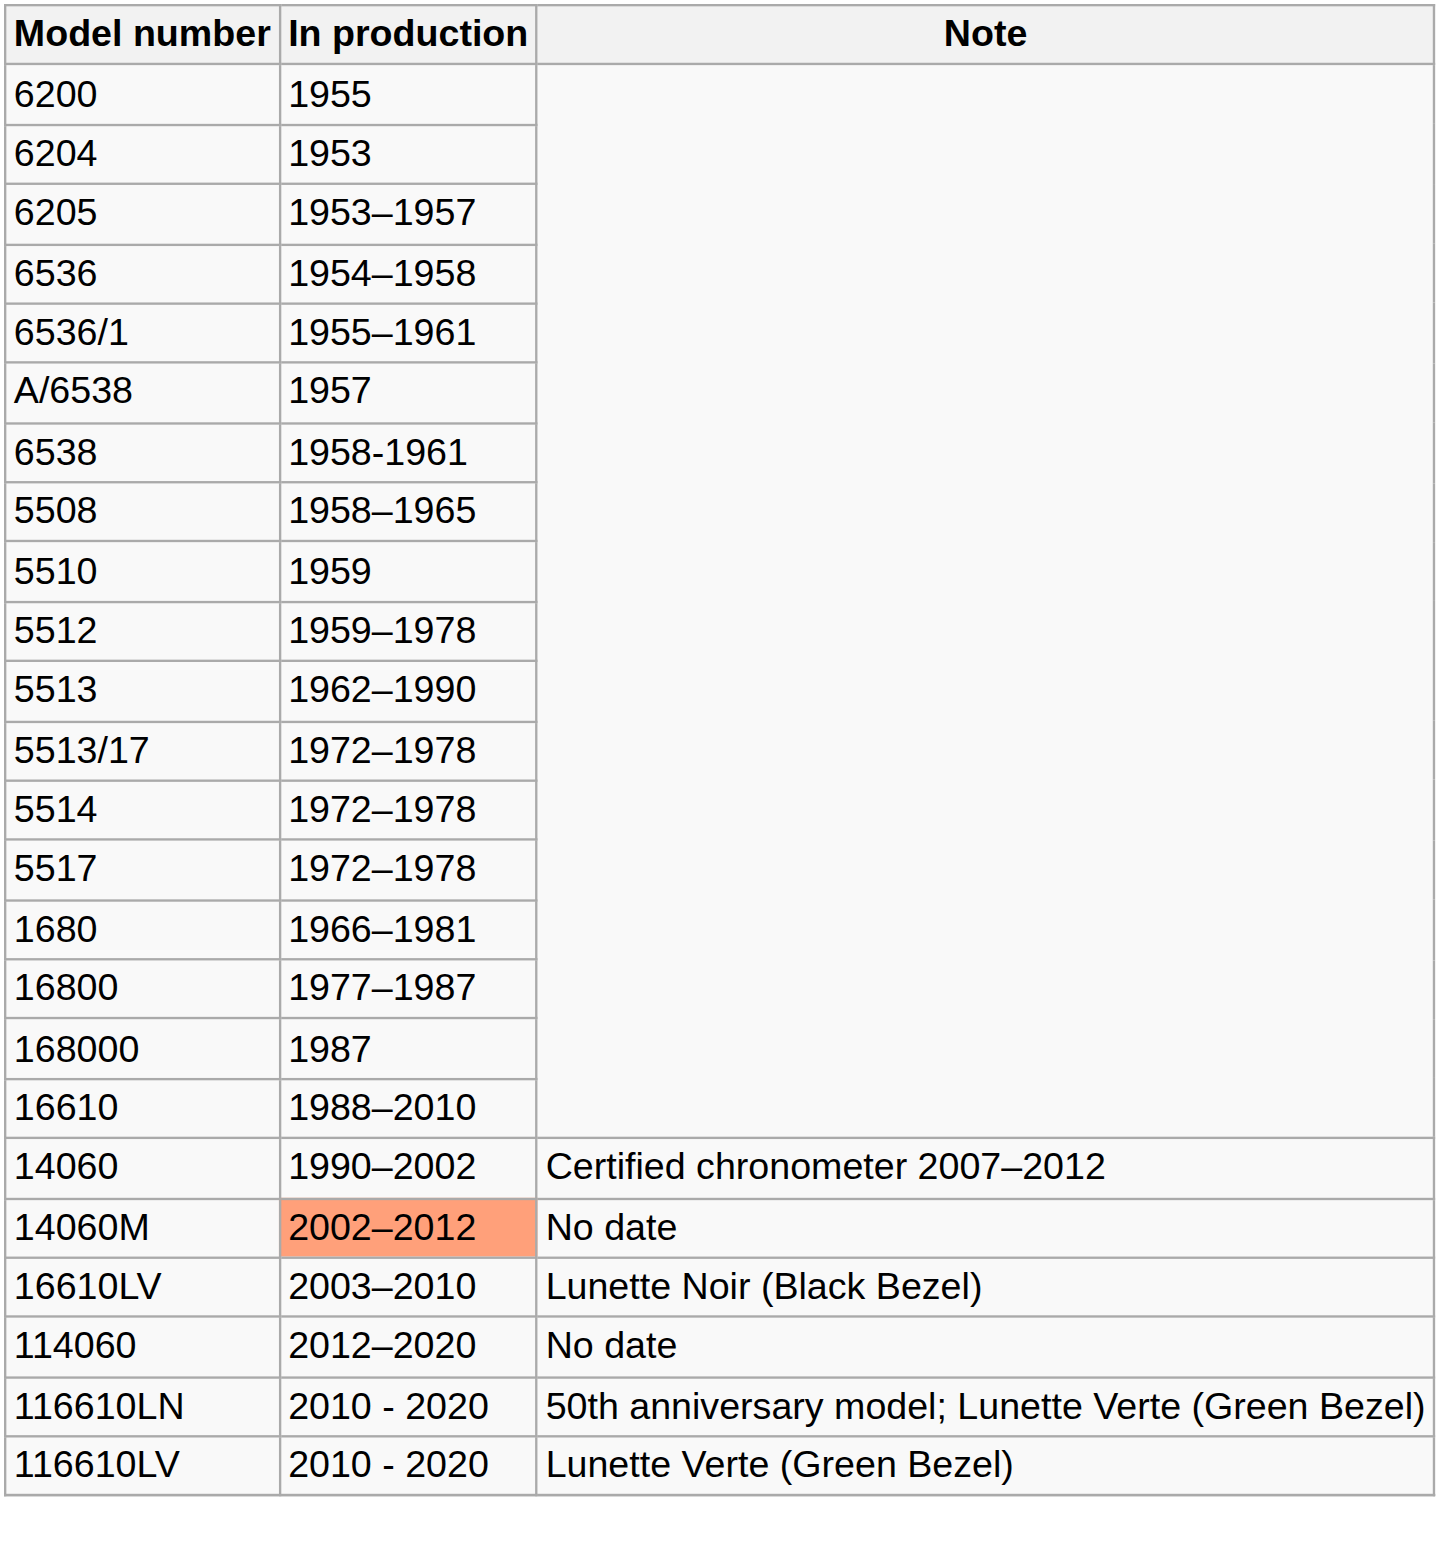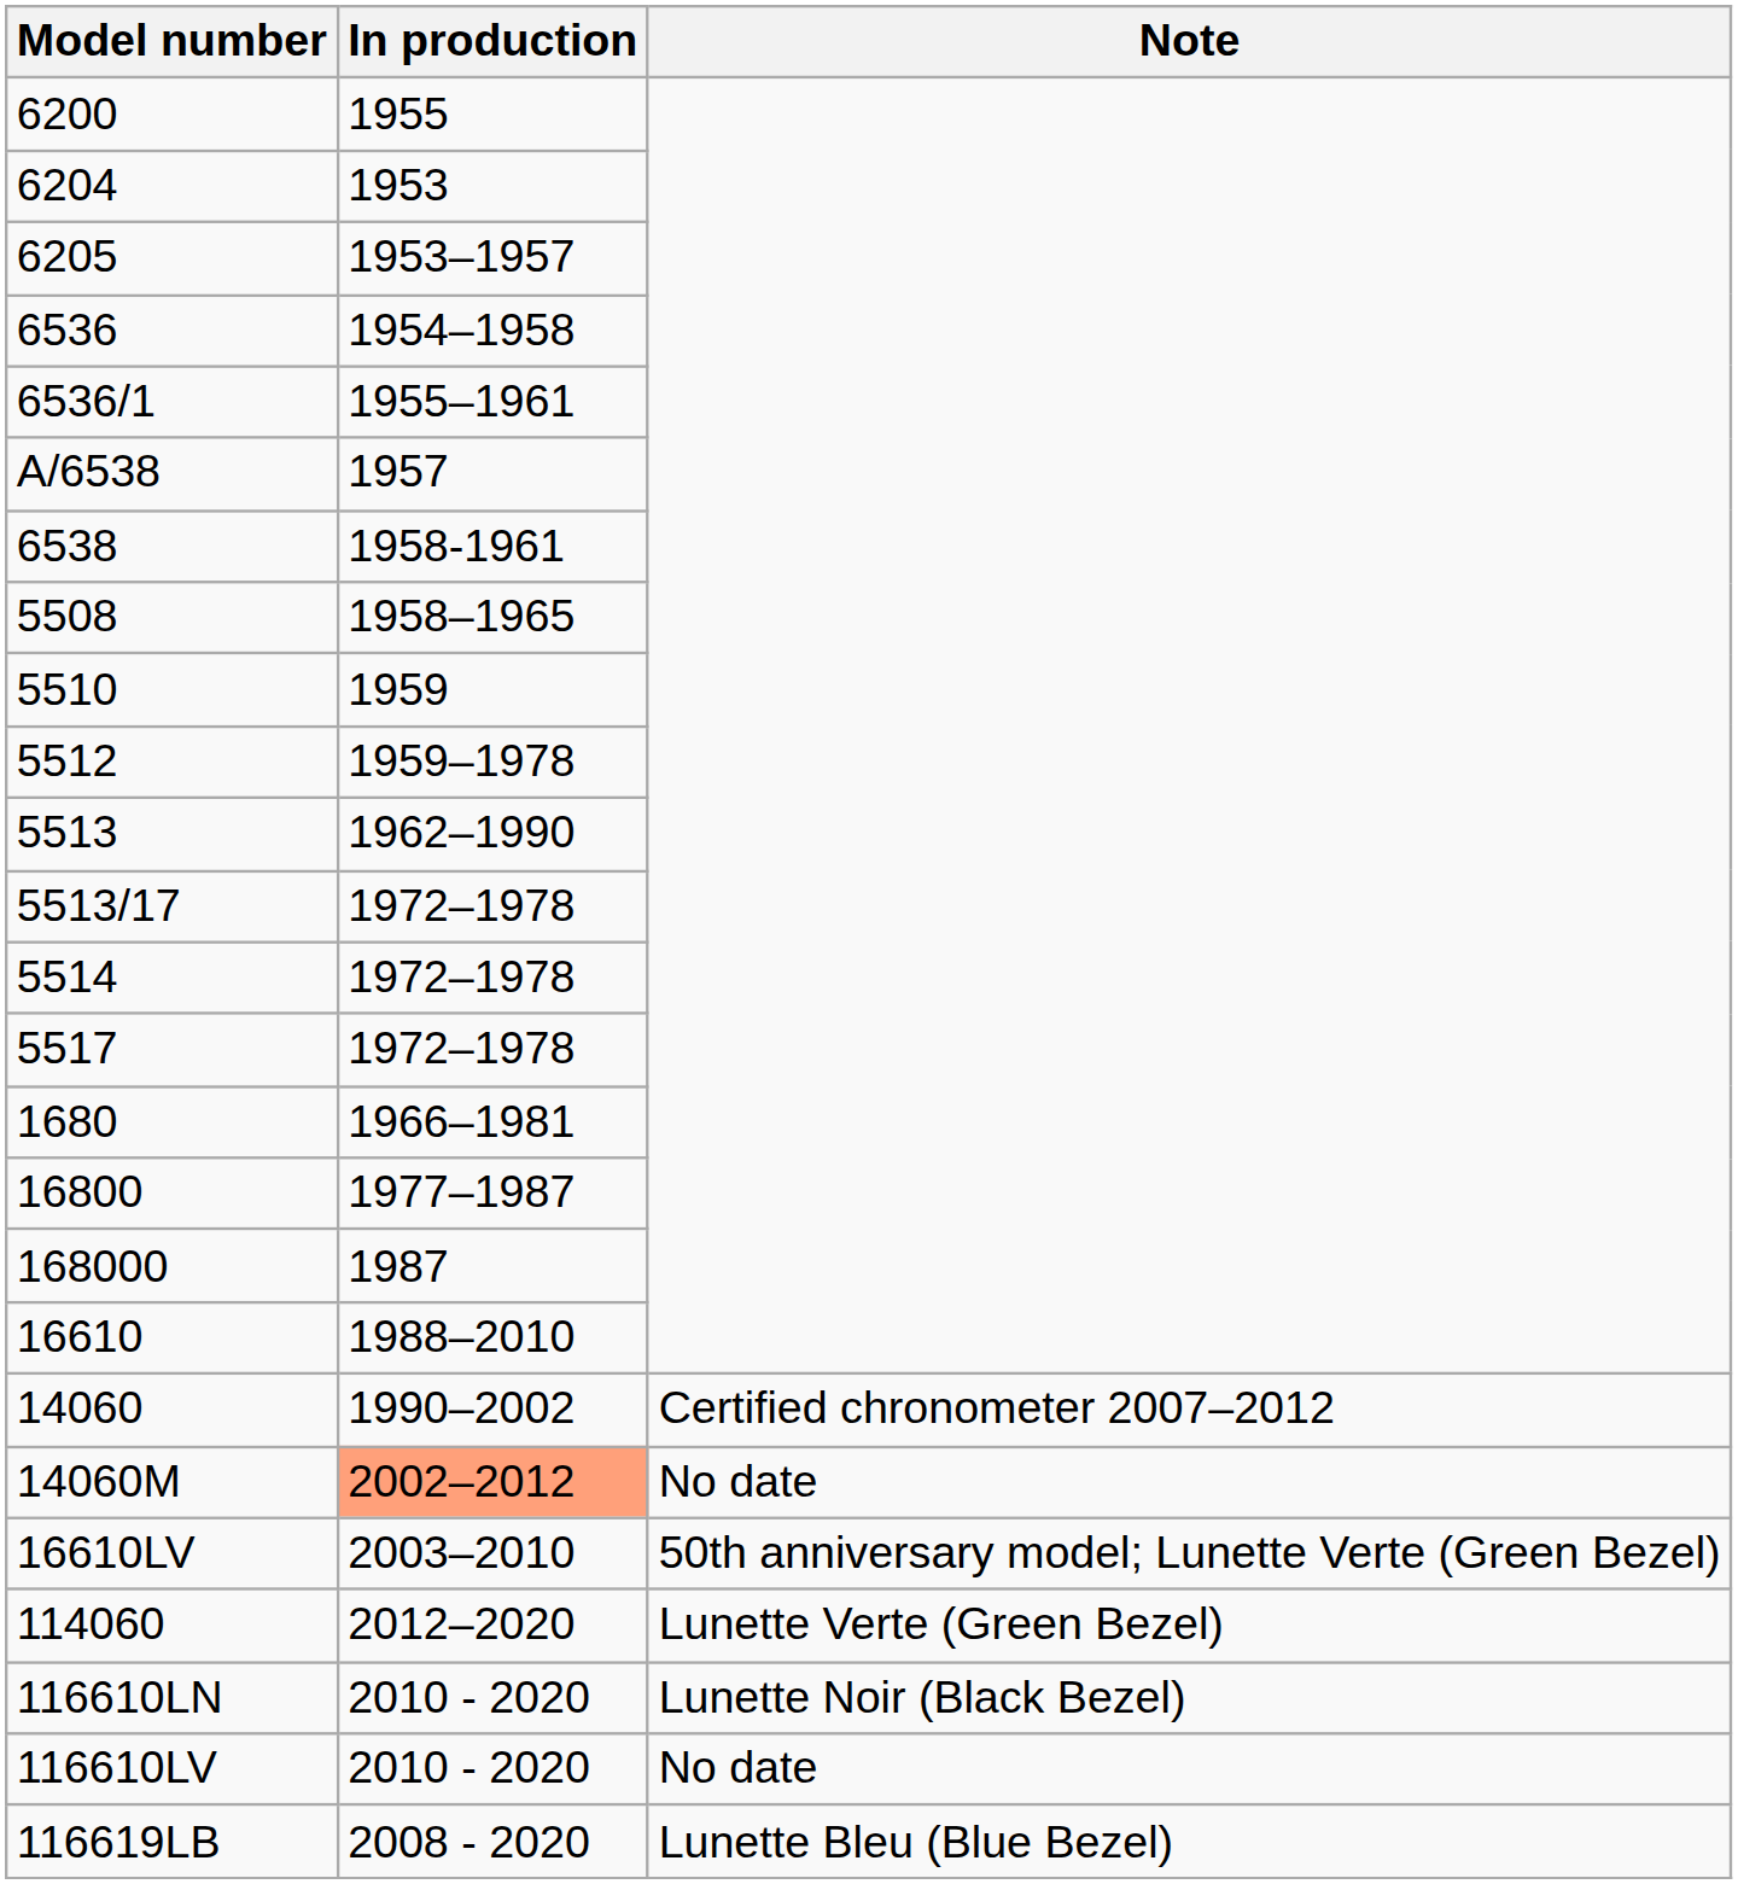16610LV | Note: Lunette Noir (Black Bezel) -> 50th anniversary model; Lunette Verte (Green Bezel)
114060 | Note: No date -> Lunette Verte (Green Bezel)
116610LN | Note: 50th anniversary model; Lunette Verte (Green Bezel) -> Lunette Noir (Black Bezel)
116610LV | Note: Lunette Verte (Green Bezel) -> No date
+ row: 116619LB | 2008 - 2020 | Lunette Bleu (Blue Bezel)
